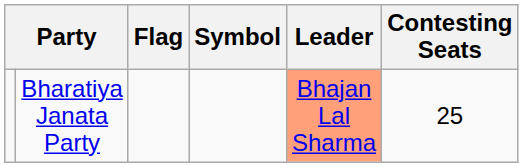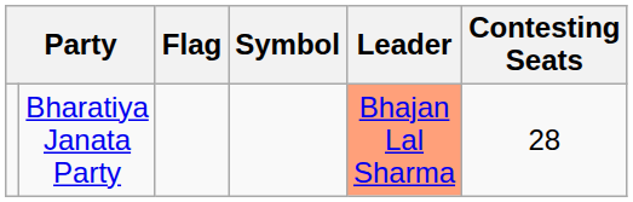Bharatiya Janata Party | Contesting Seats: 25 -> 28
